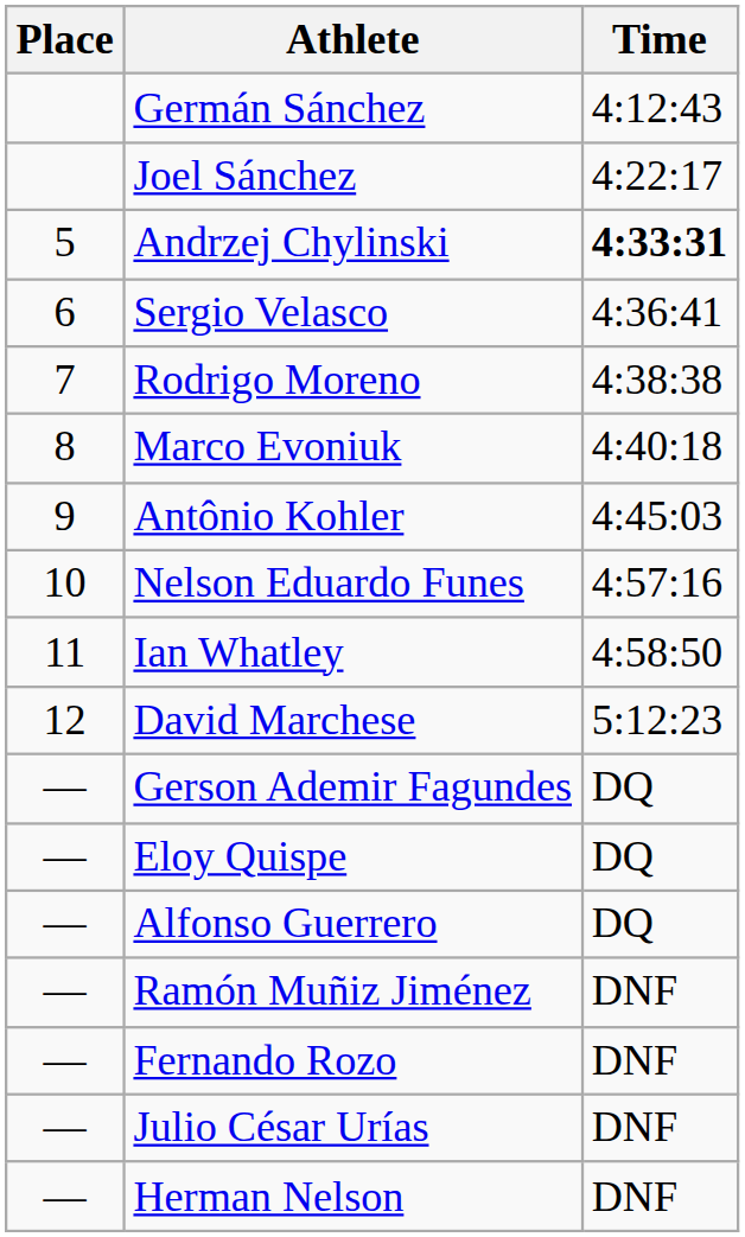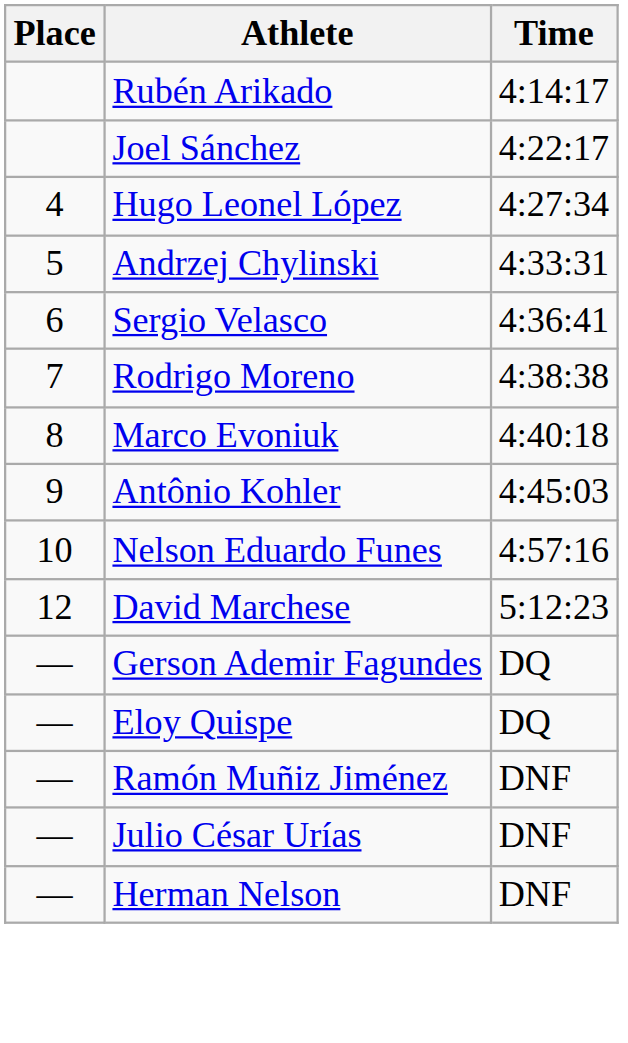- row: Germán Sánchez | 4:12:43
+ row: Rubén Arikado | 4:14:17
+ row: 4 | Hugo Leonel López | 4:27:34
Andrzej Chylinski | Time: bold -> normal
- row: 11 | Ian Whatley | 4:58:50
- row: — | Alfonso Guerrero | DQ
- row: — | Fernando Rozo | DNF
